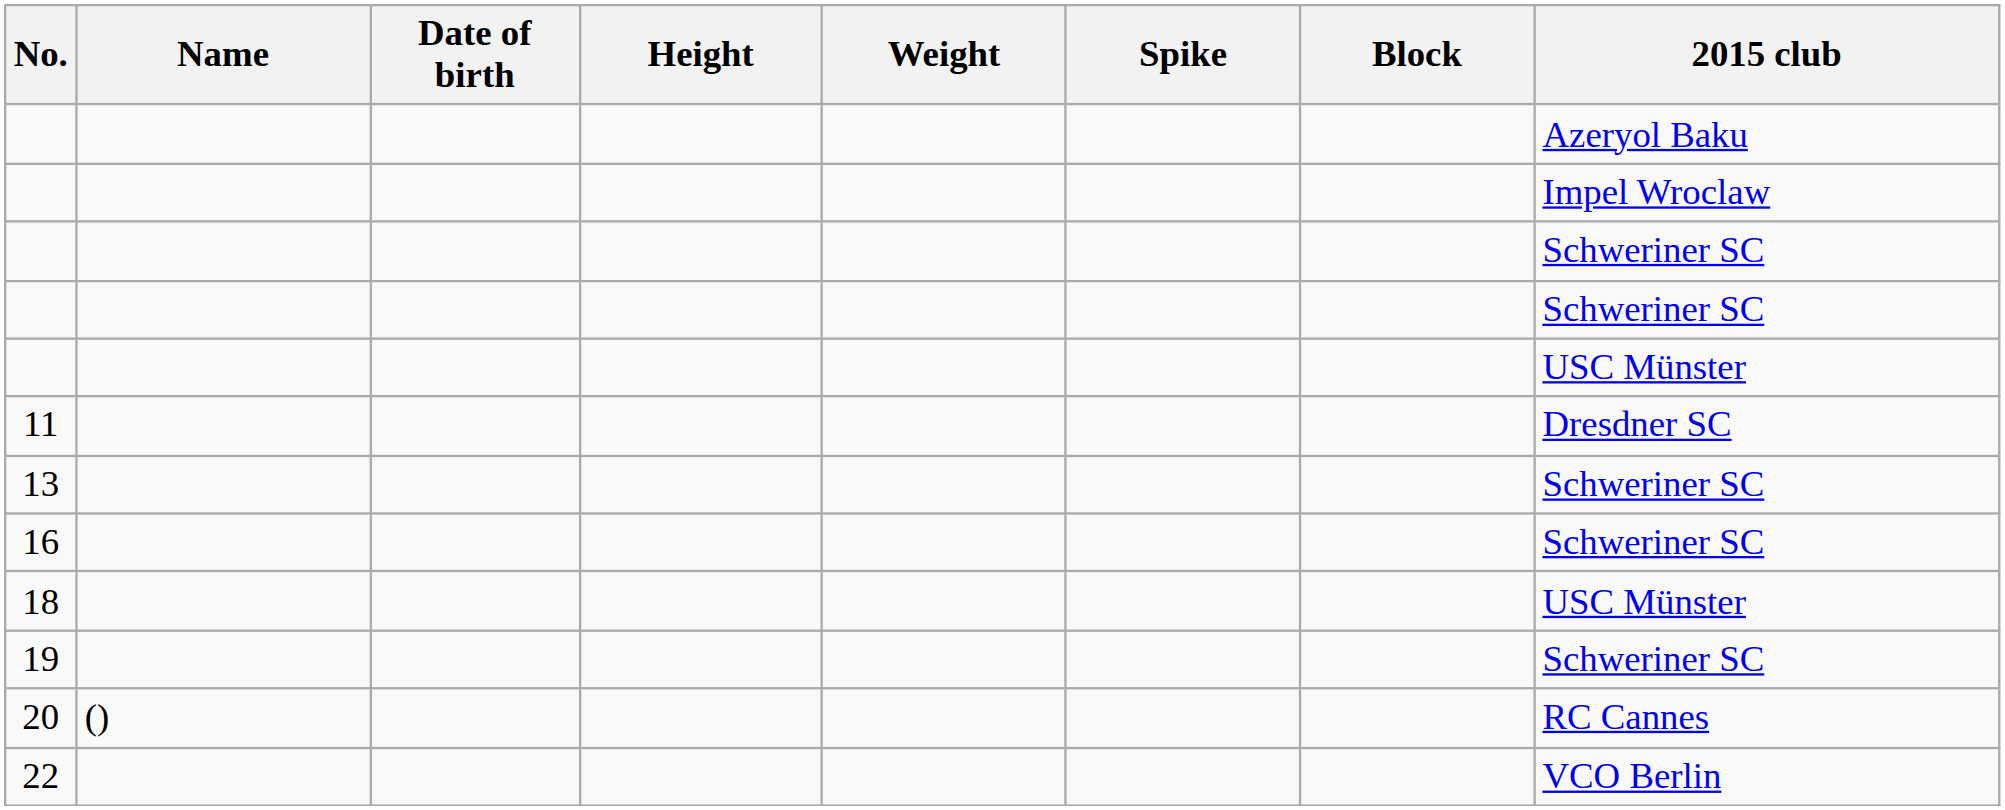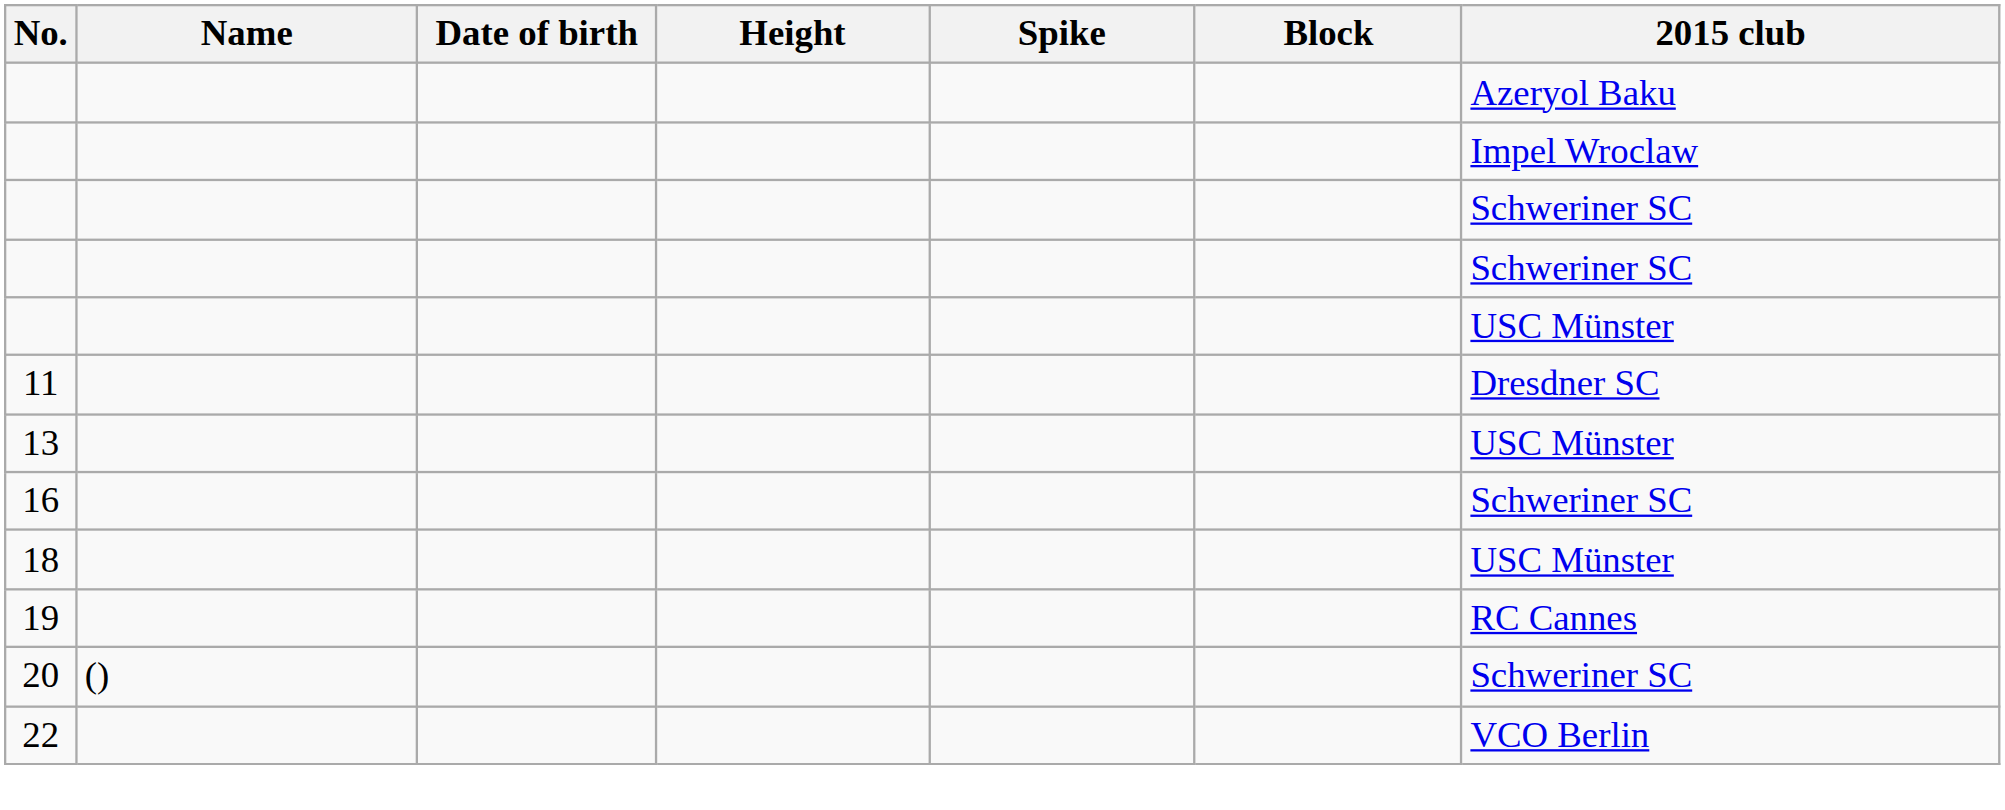- column: Weight
13 | 2015 club: Schweriner SC -> USC Münster
19 | 2015 club: Schweriner SC -> RC Cannes
20 | 2015 club: RC Cannes -> Schweriner SC
